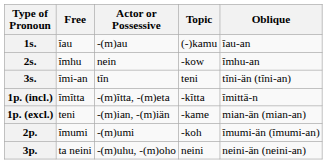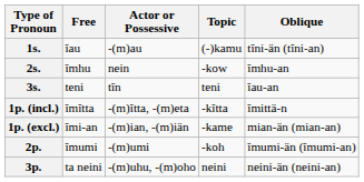1s. | Oblique: ĭau-an -> tĭni-än (tĭni-an)
3s. | Free: ĭmi-an -> teni
3s. | Oblique: tĭni-än (tĭni-an) -> ĭau-an
1p. (excl.) | Free: teni -> ĭmi-an
